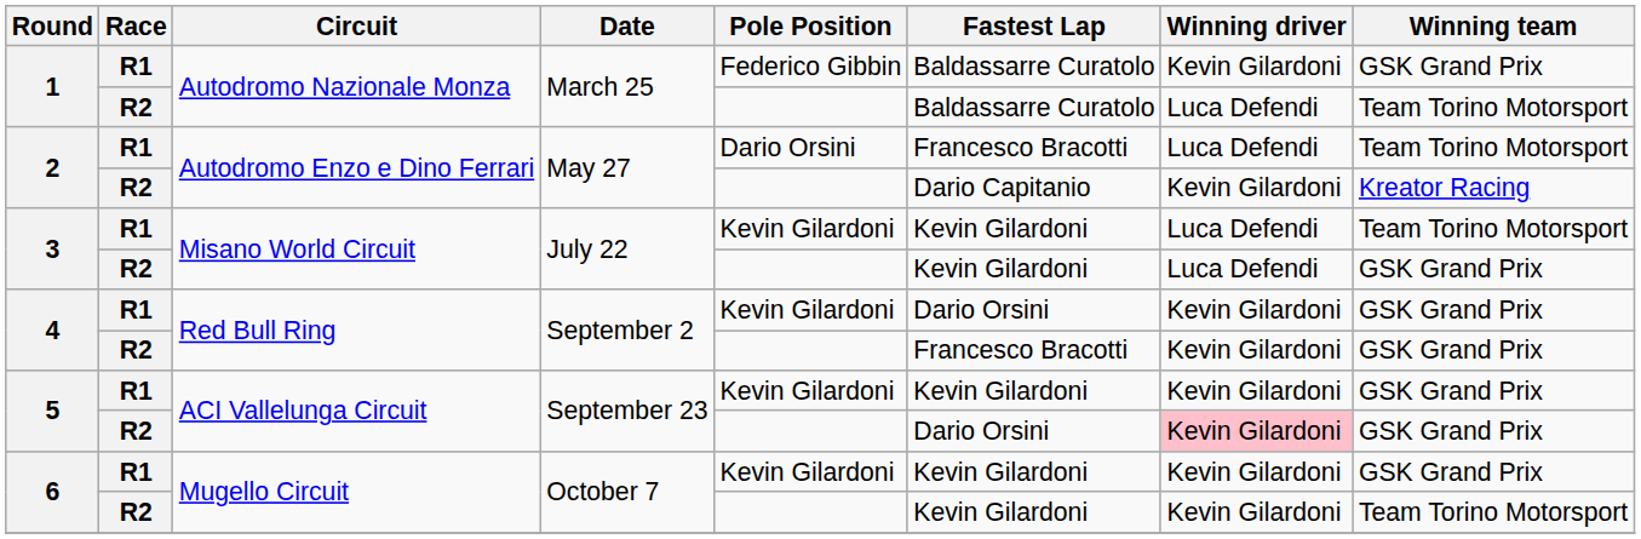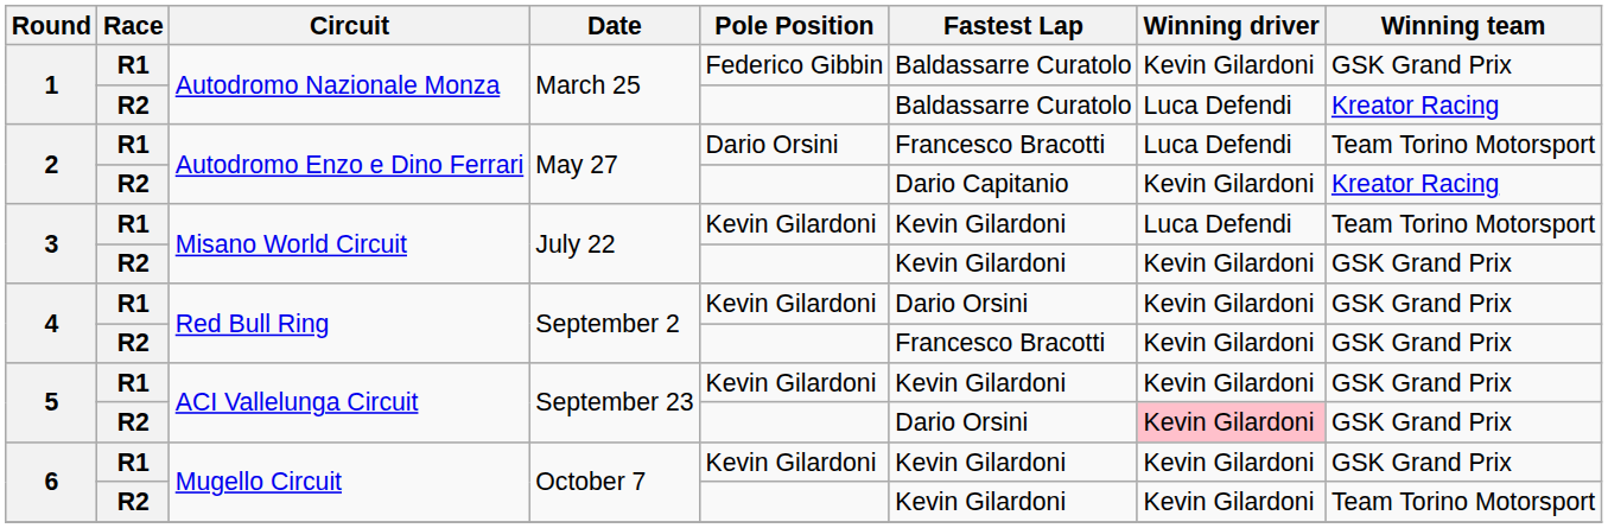1 / R2 | Winning team: Team Torino Motorsport -> Kreator Racing
3 / R2 | Winning driver: Luca Defendi -> Kevin Gilardoni
